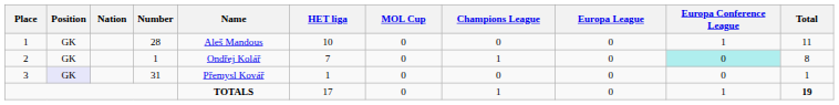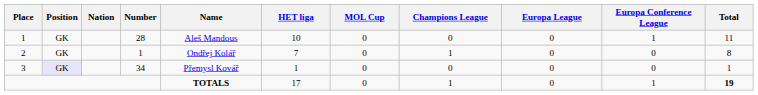2 | Europa Conference League: paleturquoise background -> no background
3 | Number: 31 -> 34
